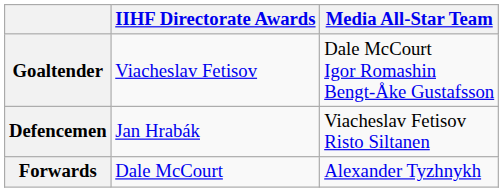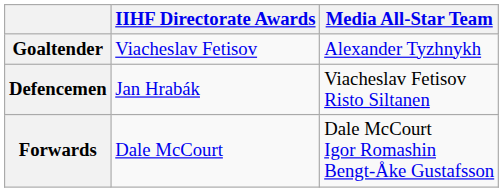Goaltender | Media All-Star Team: Dale McCourt Igor Romashin Bengt-Åke Gustafsson -> Alexander Tyzhnykh
Forwards | Media All-Star Team: Alexander Tyzhnykh -> Dale McCourt Igor Romashin Bengt-Åke Gustafsson
